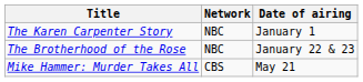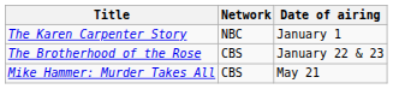The Brotherhood of the Rose | Network: NBC -> CBS
